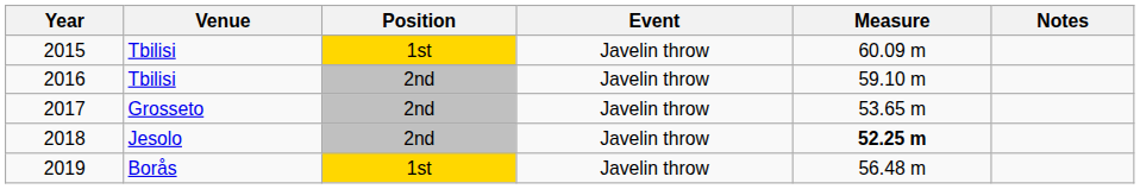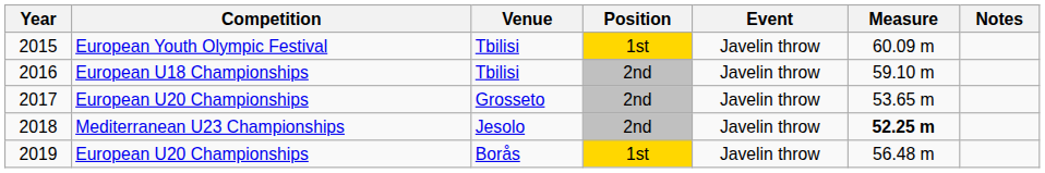+ column: Competition | European Youth Olympic Festival | European U18 Championships | European U20 Championships | Mediterranean U23 Championships | European U20 Championships
